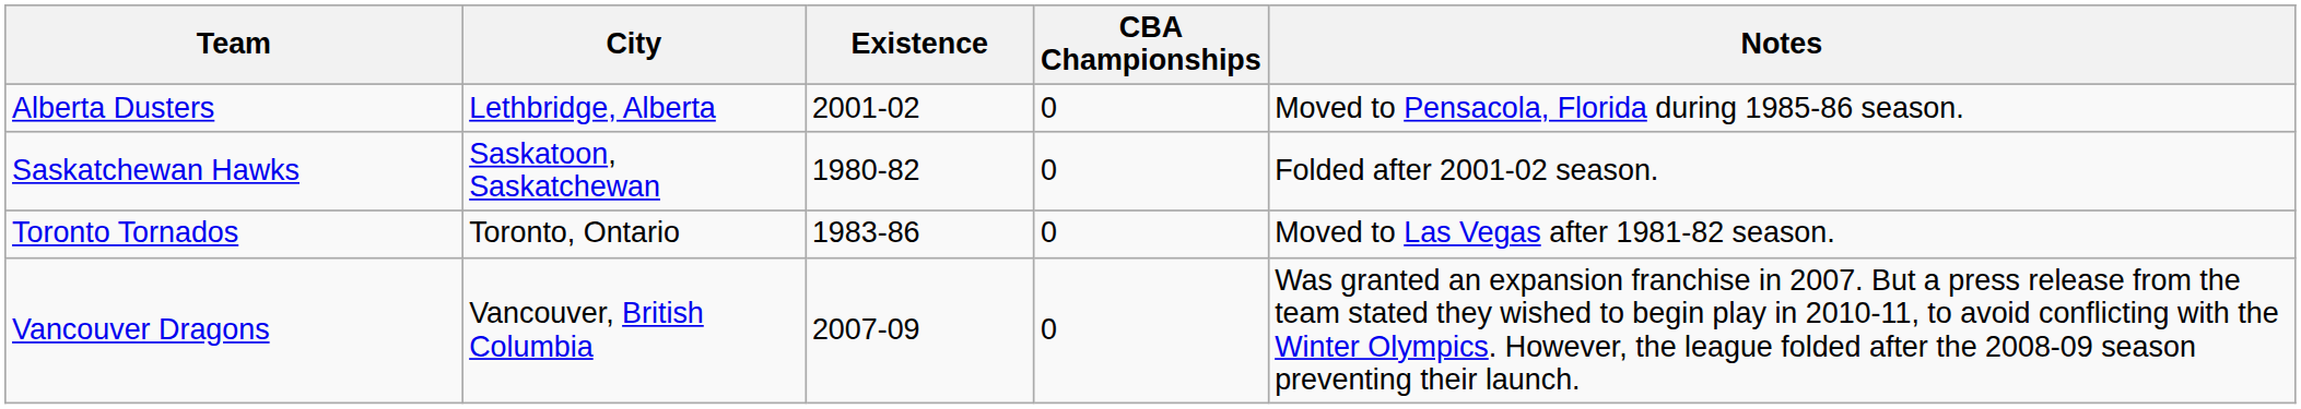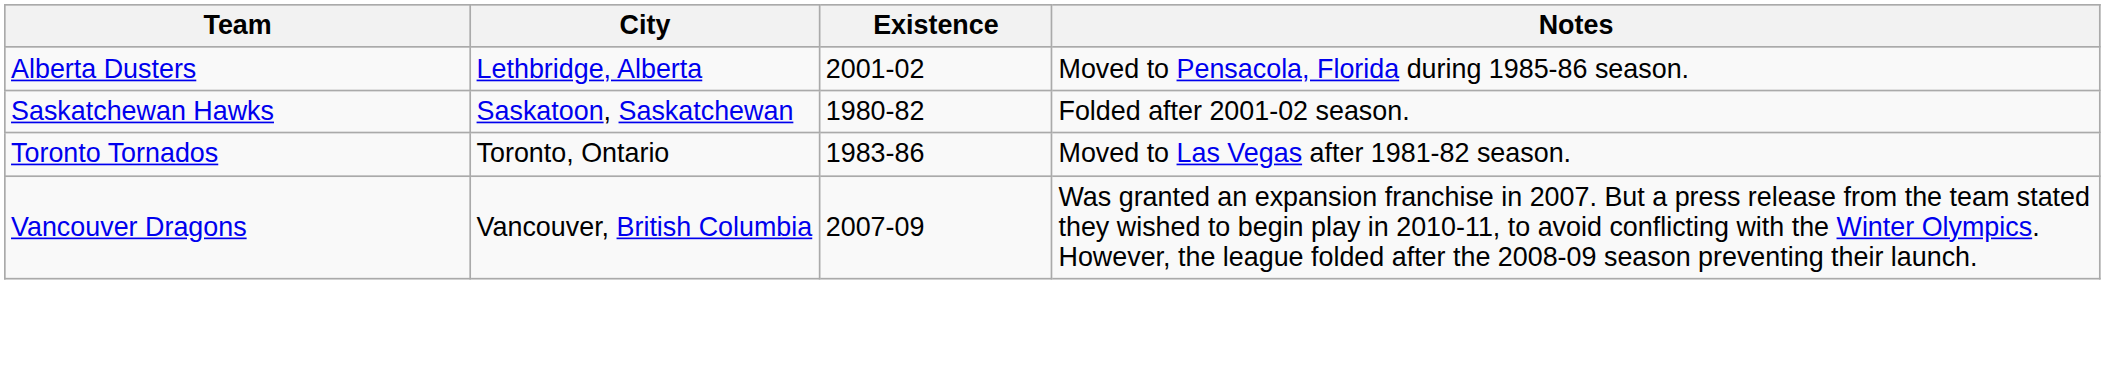- column: CBA Championships | 0 | 0 | 0 | 0
